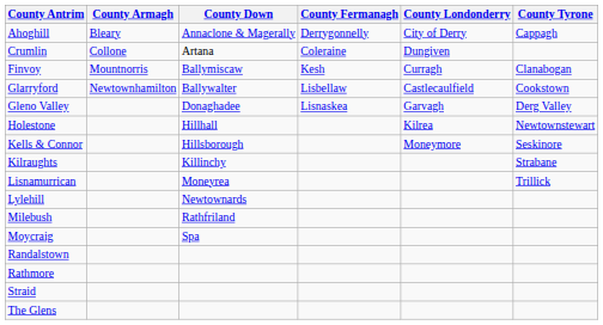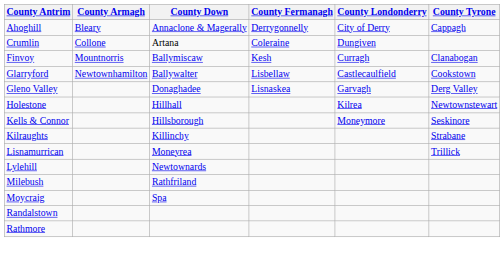- row: Straid
- row: The Glens
